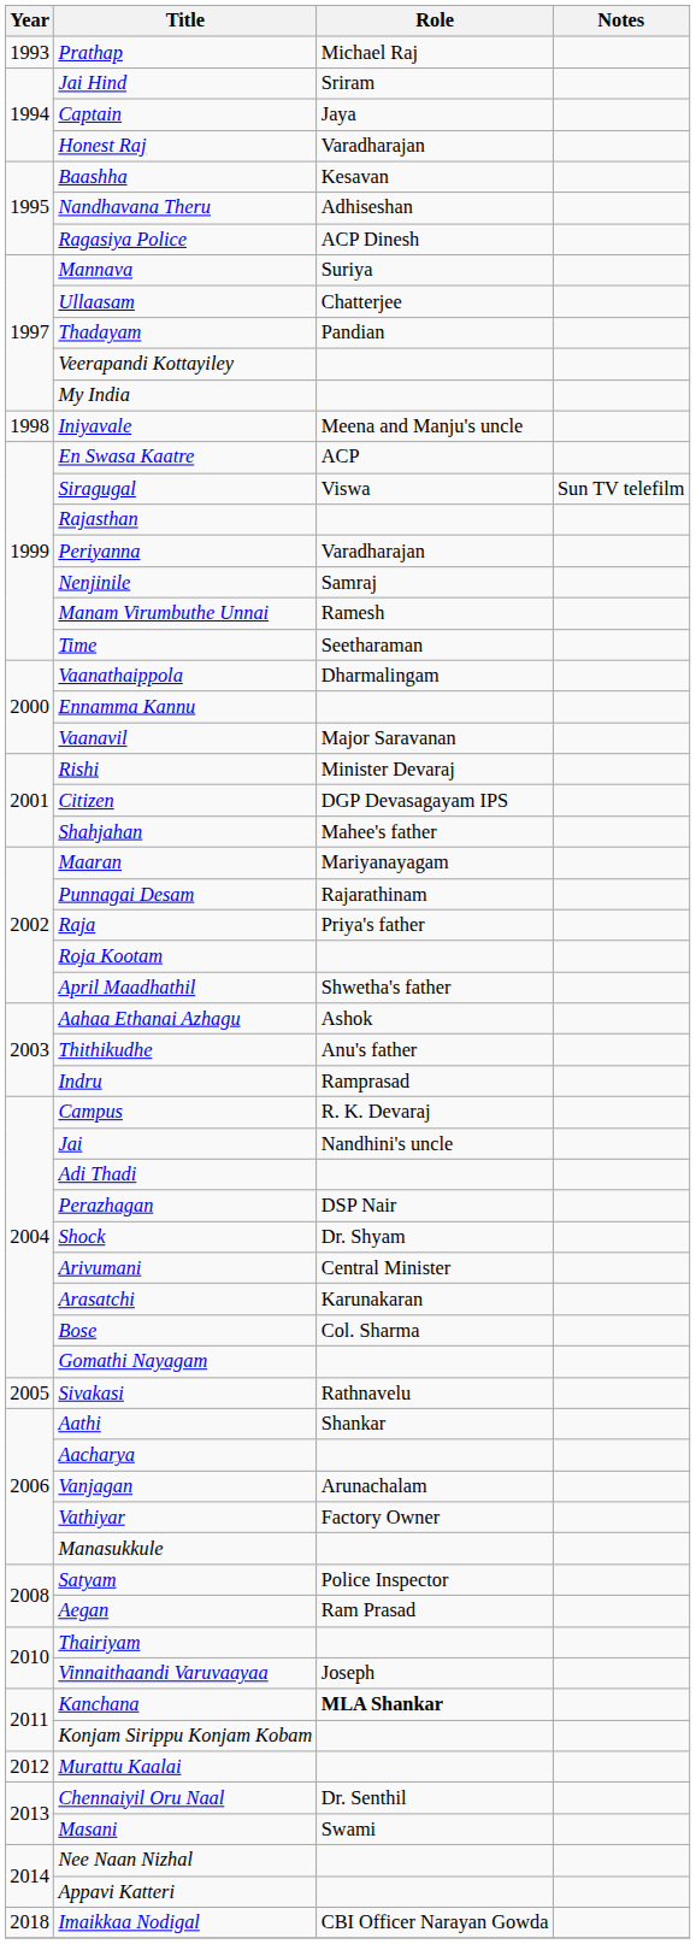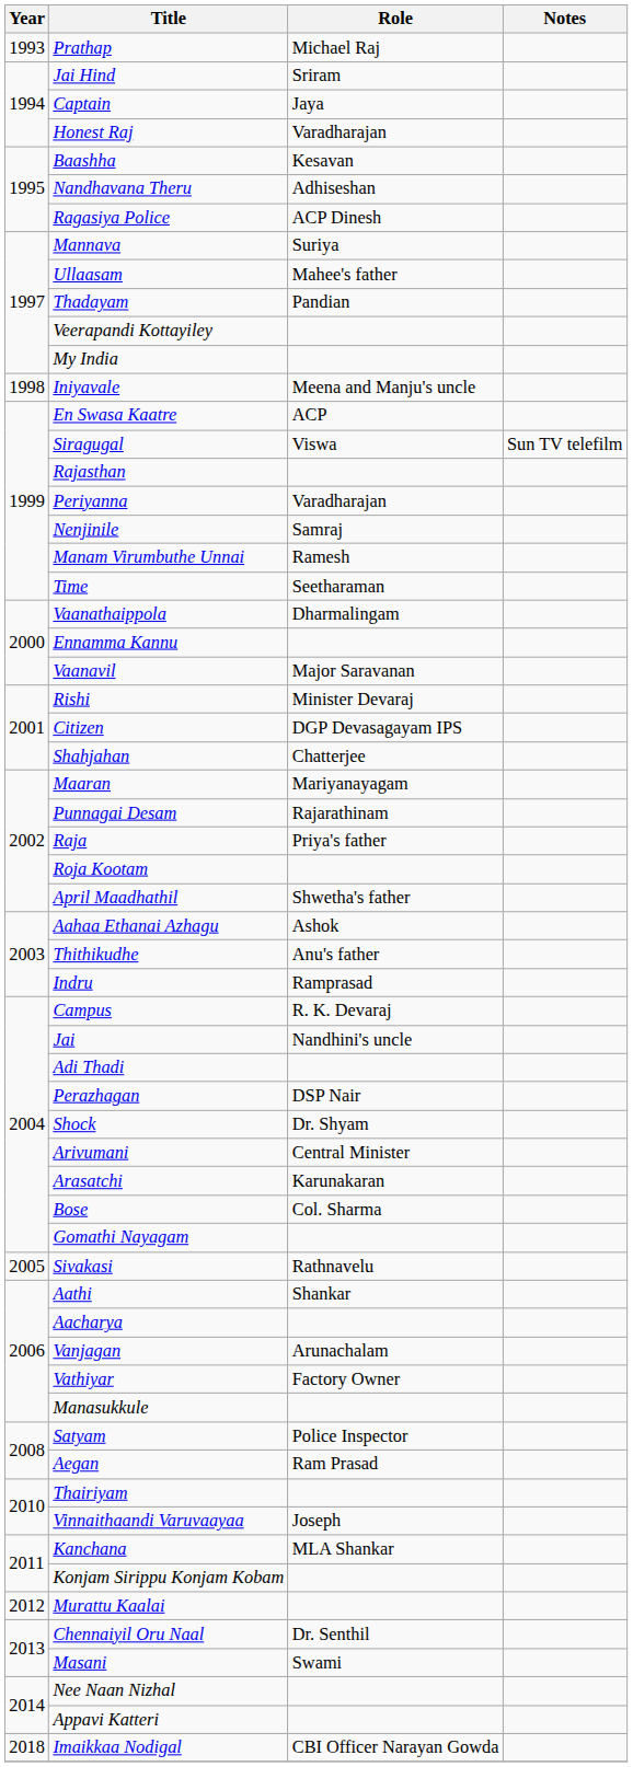Ullaasam | Role: Chatterjee -> Mahee's father
Shahjahan | Role: Mahee's father -> Chatterjee
Kanchana | Role: bold -> normal
